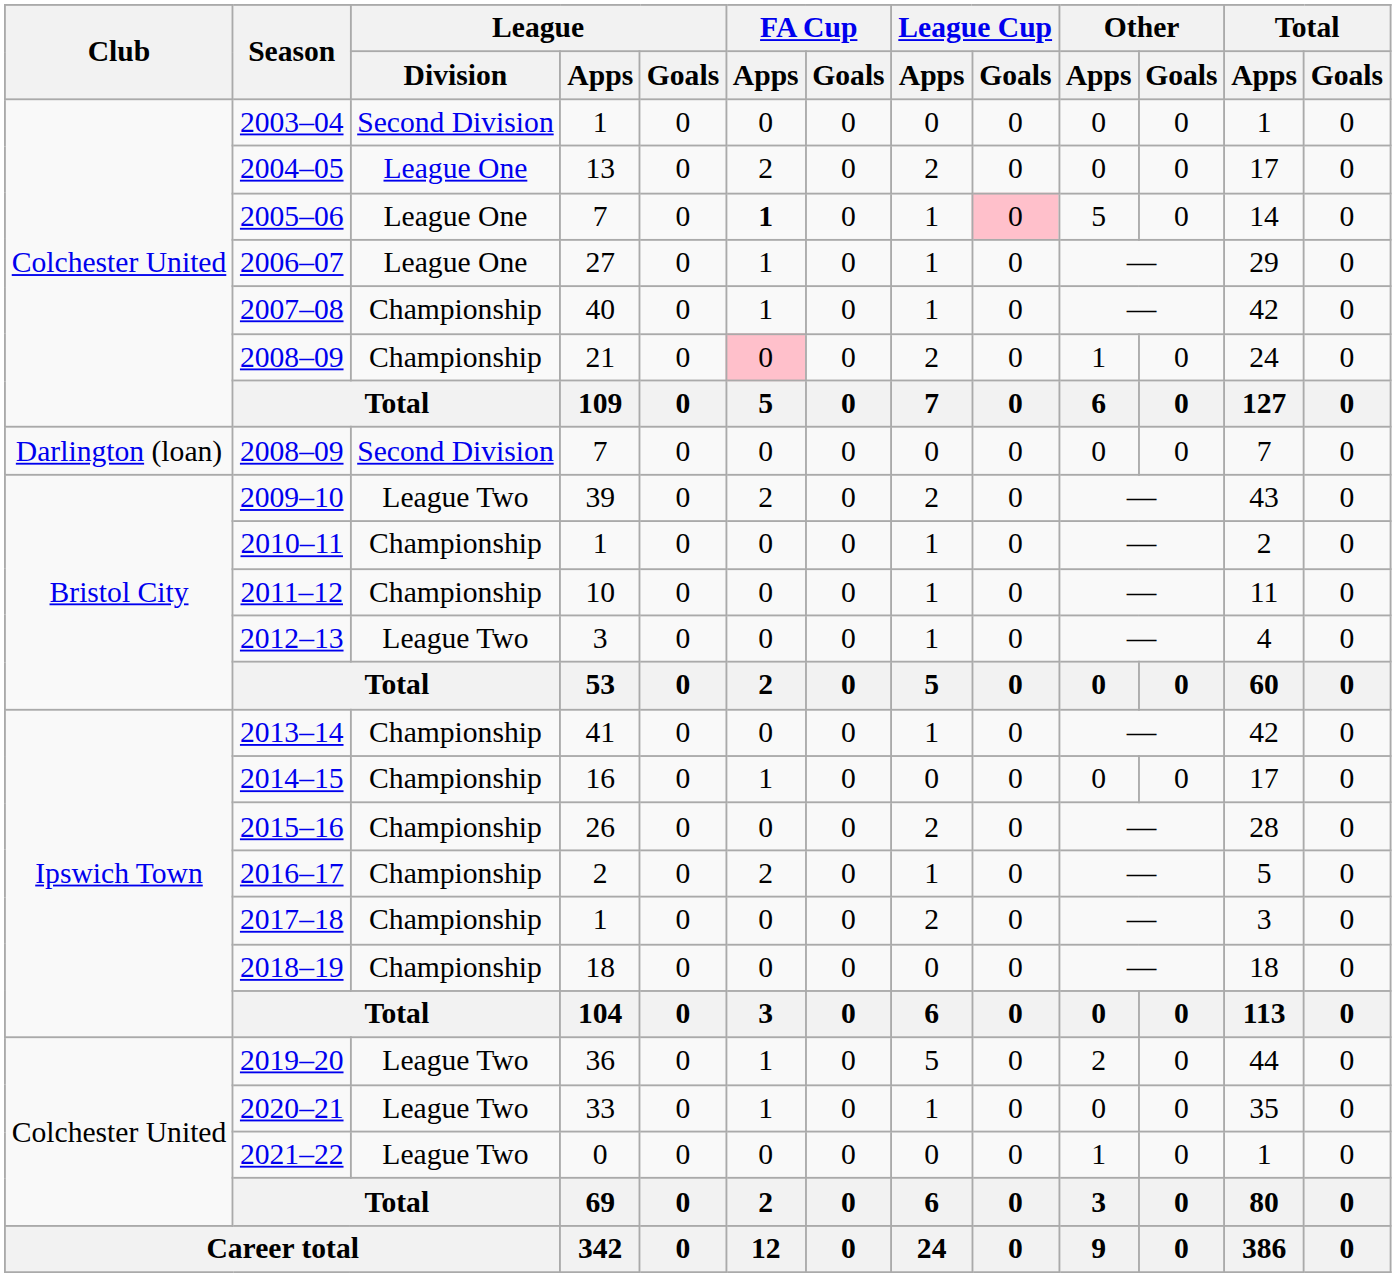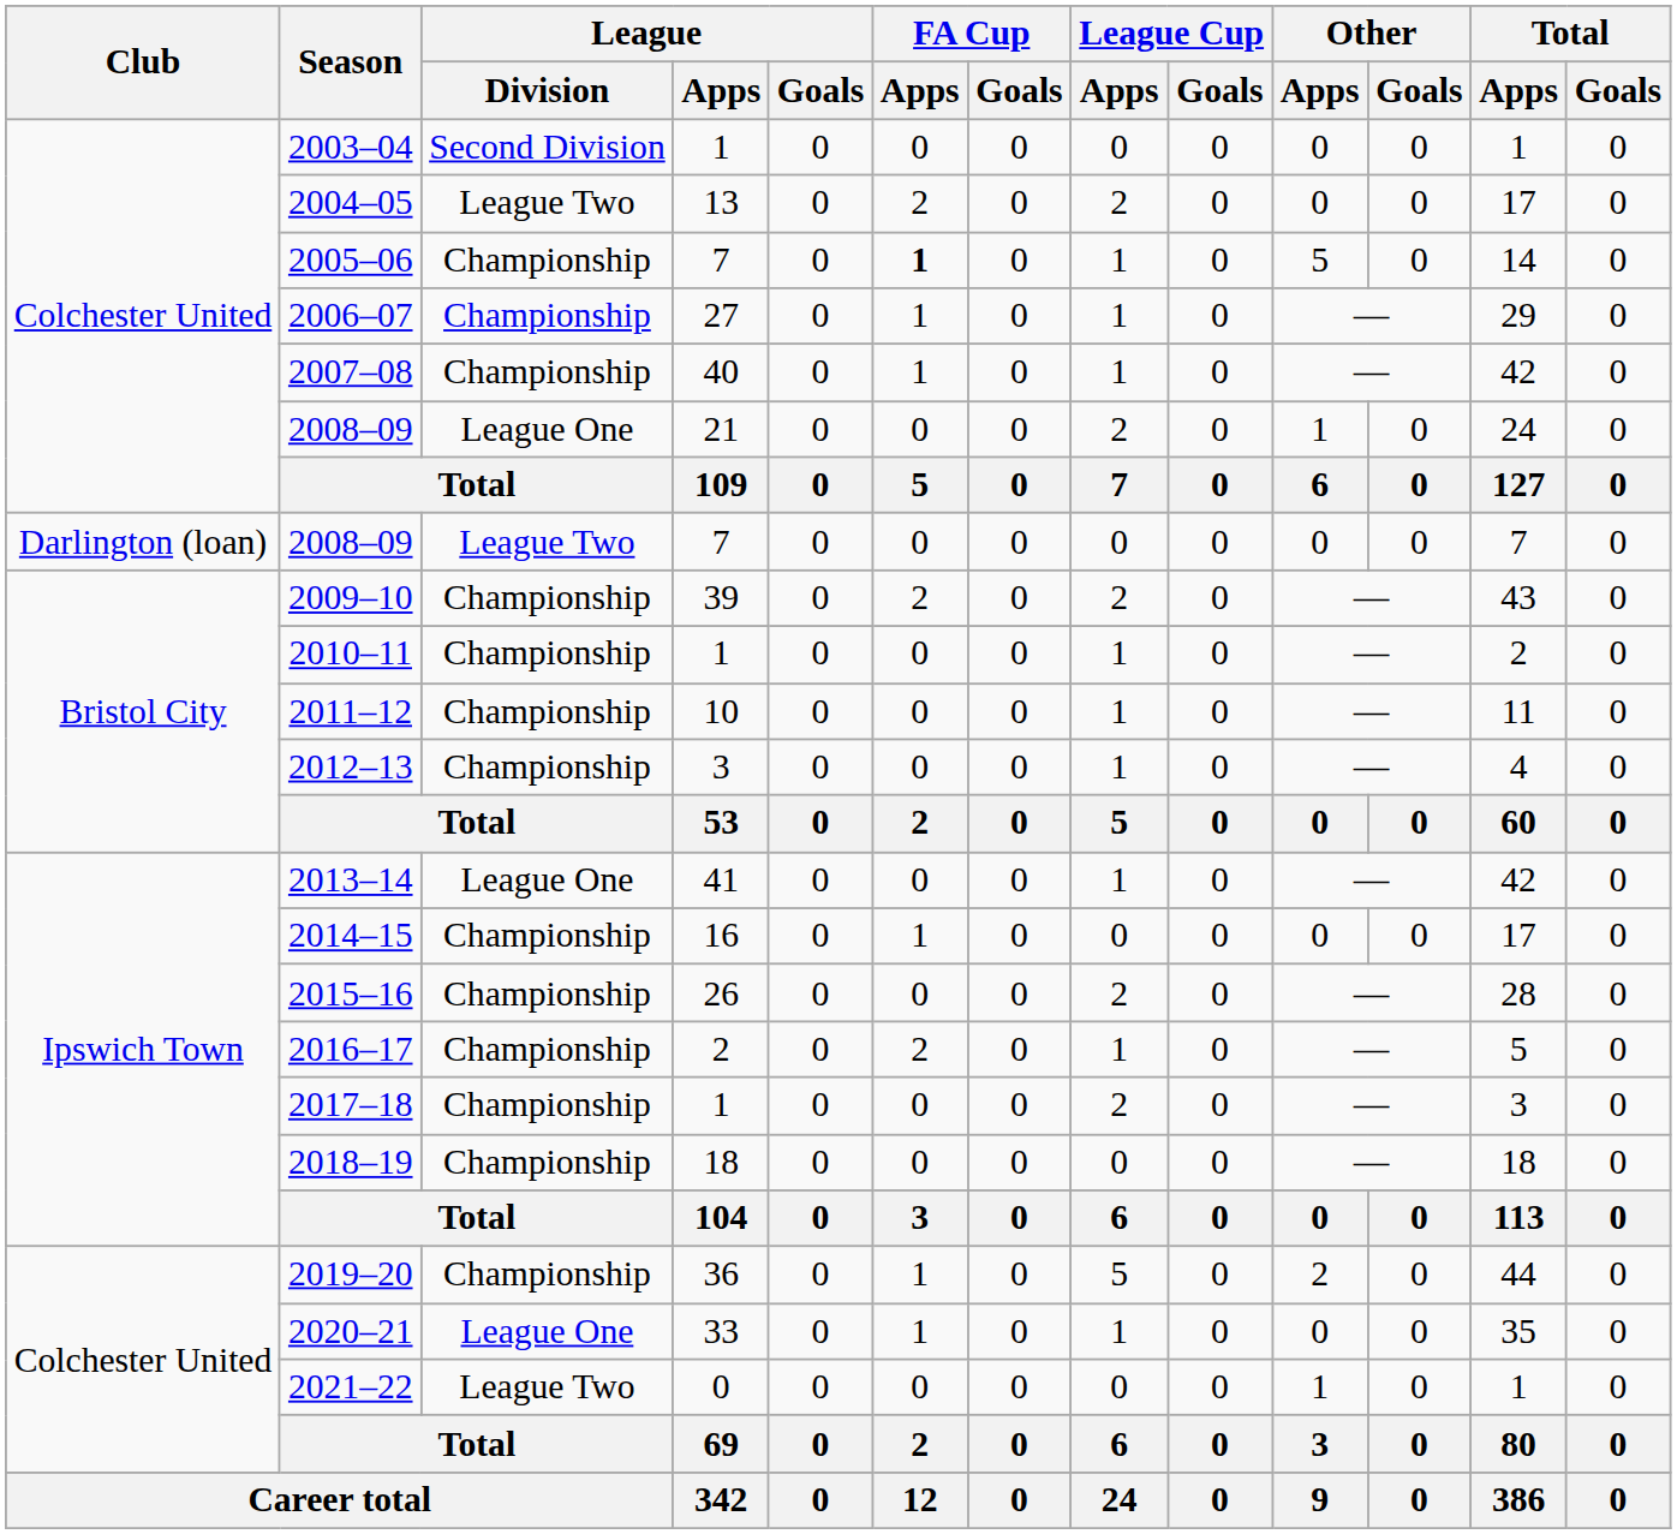2004–05 | League / Division: League One -> League Two
2005–06 | League / Division: League One -> Championship
2005–06 | League Cup / Goals: pink background -> no background
2006–07 | League / Division: League One -> Championship
2008–09 / 21 | League / Division: Championship -> League One
2008–09 / 21 | FA Cup / Apps: pink background -> no background
2008–09 / 7 | League / Division: Second Division -> League Two
2009–10 | League / Division: League Two -> Championship
2012–13 | League / Division: League Two -> Championship
2013–14 | League / Division: Championship -> League One
2019–20 | League / Division: League Two -> Championship
2020–21 | League / Division: League Two -> League One
